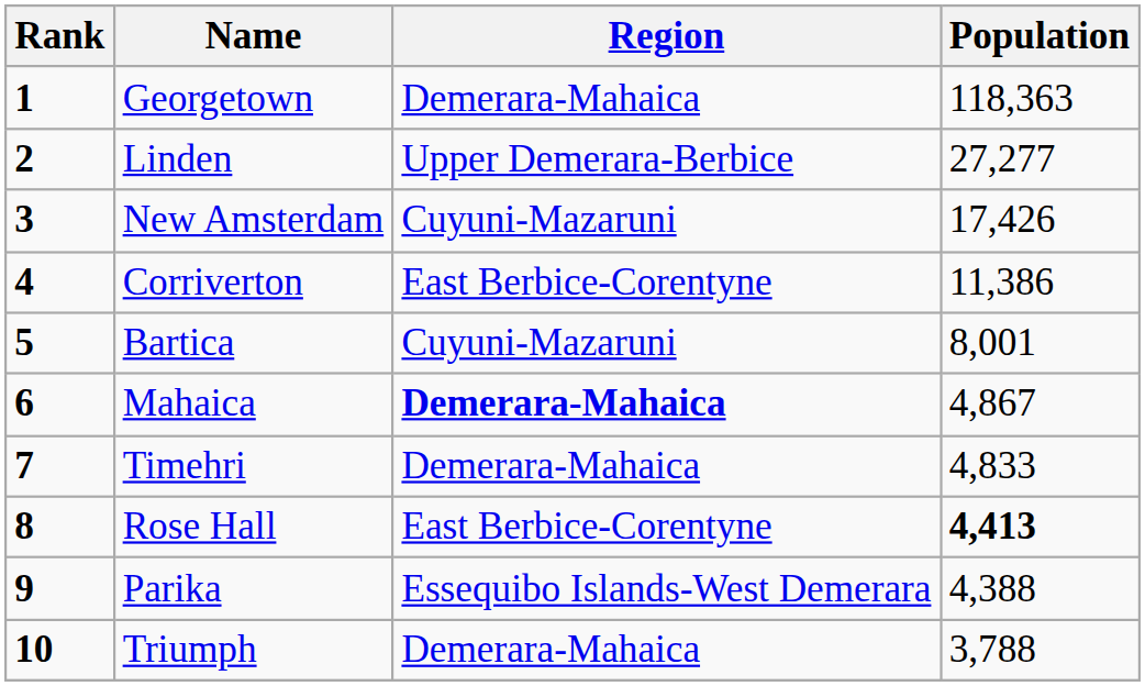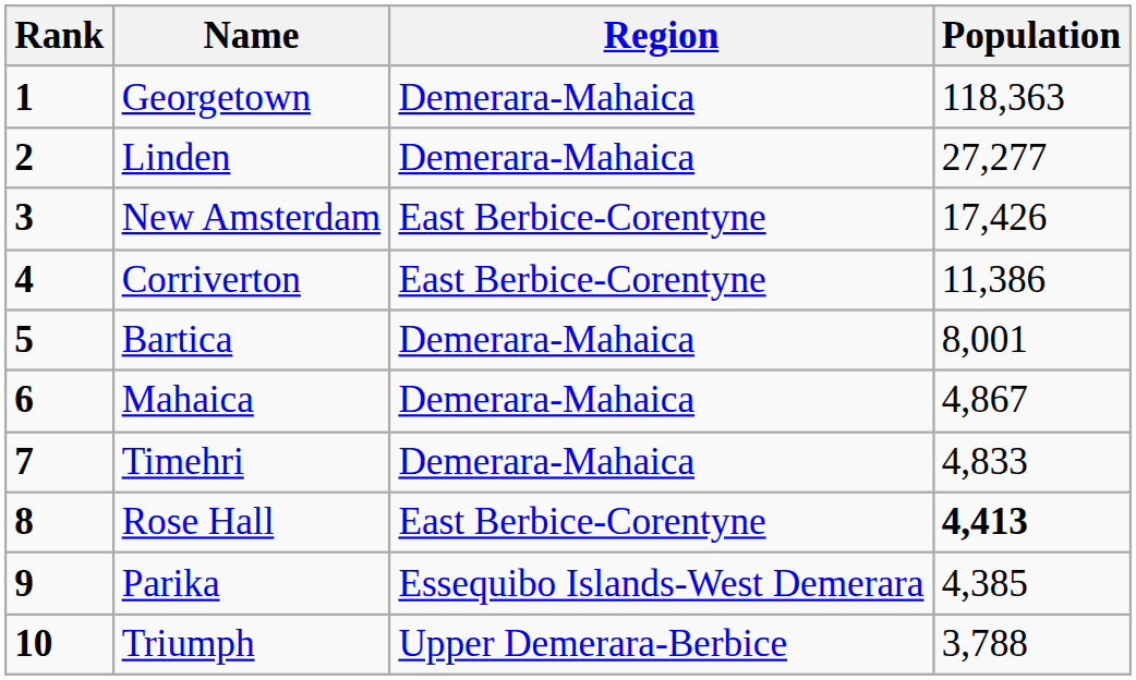Linden | Region: Upper Demerara-Berbice -> Demerara-Mahaica
New Amsterdam | Region: Cuyuni-Mazaruni -> East Berbice-Corentyne
Bartica | Region: Cuyuni-Mazaruni -> Demerara-Mahaica
Mahaica | Region: bold -> normal
Parika | Population: 4,388 -> 4,385
Triumph | Region: Demerara-Mahaica -> Upper Demerara-Berbice
